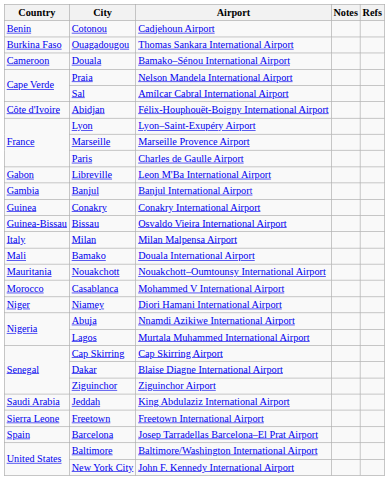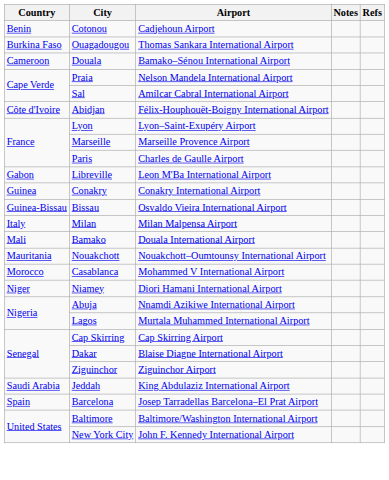- row: Gambia | Banjul | Banjul International Airport
- row: Sierra Leone | Freetown | Freetown International Airport
